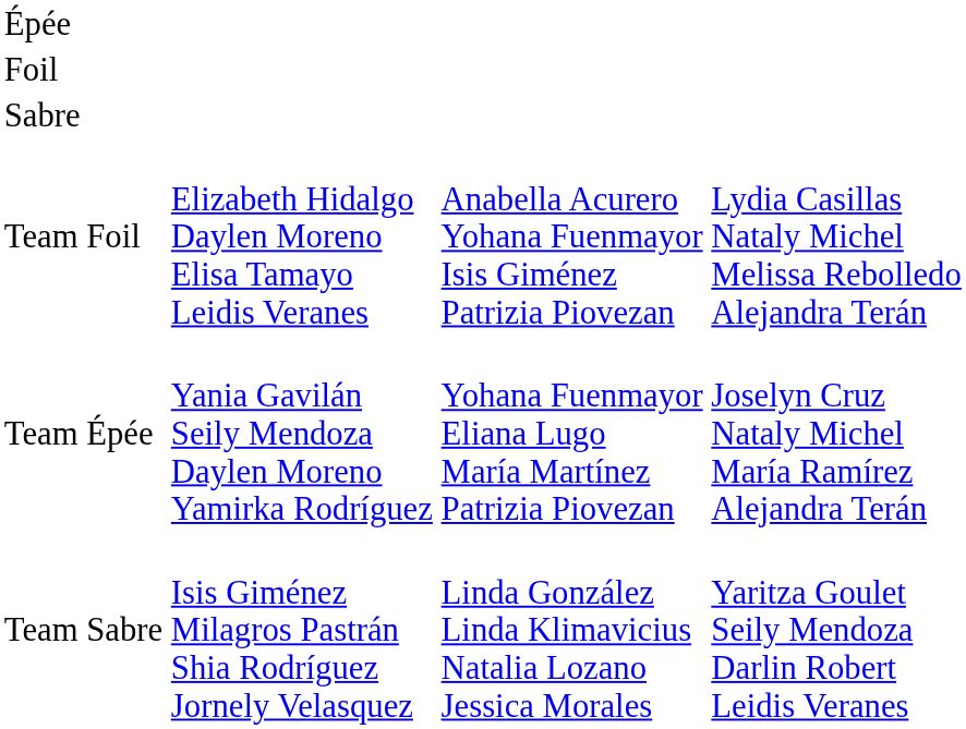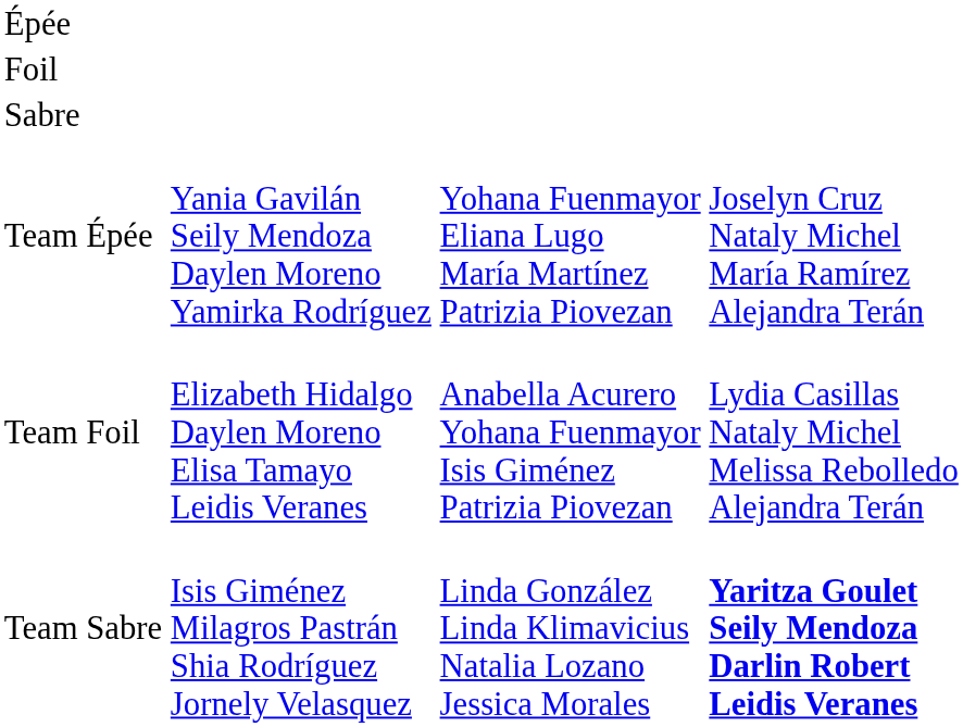rows swapped: Team Épée <-> Team Foil
Team Sabre | column 4: normal -> bold
